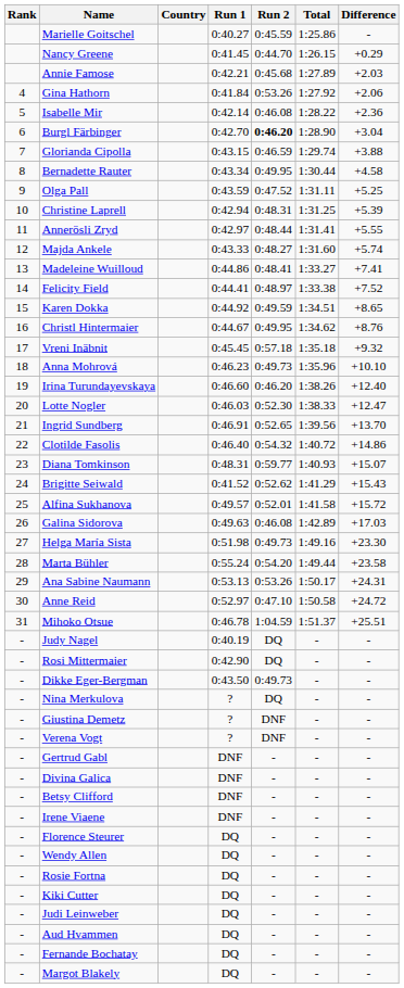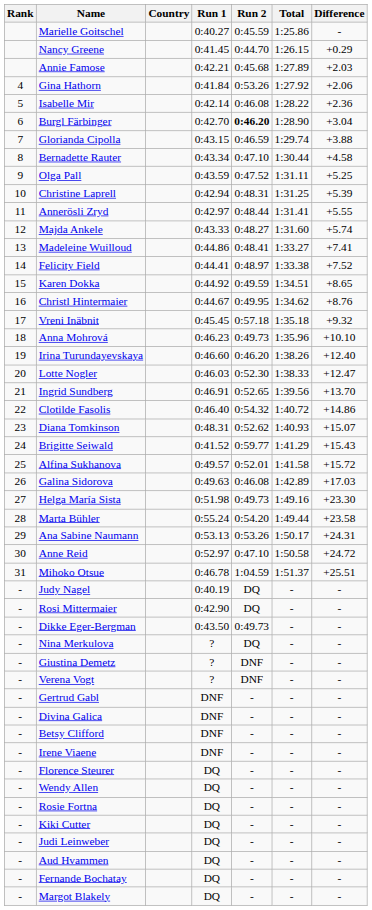Bernadette Rauter | Run 2: 0:49.95 -> 0:47.10
Diana Tomkinson | Run 2: 0:59.77 -> 0:52.62
Brigitte Seiwald | Run 2: 0:52.62 -> 0:59.77
